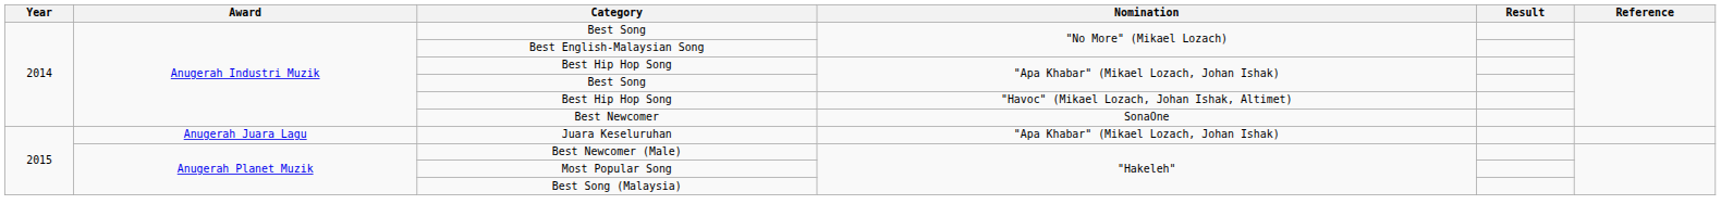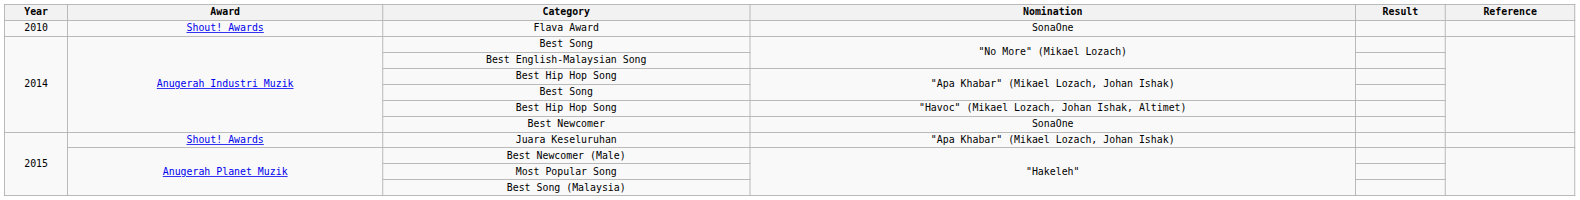+ row: 2010 | Shout! Awards | Flava Award | SonaOne
Juara Keseluruhan | Award: Anugerah Juara Lagu -> Shout! Awards
